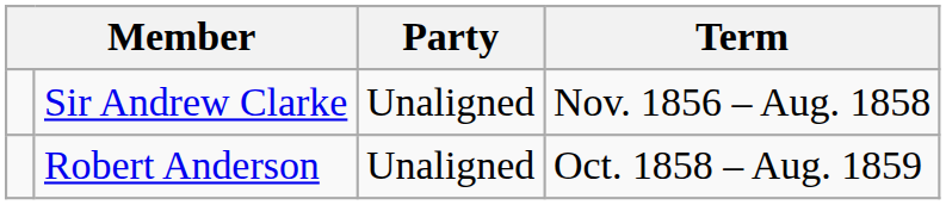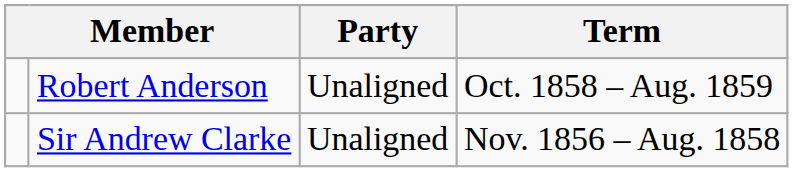rows swapped: Sir Andrew Clarke <-> Robert Anderson
